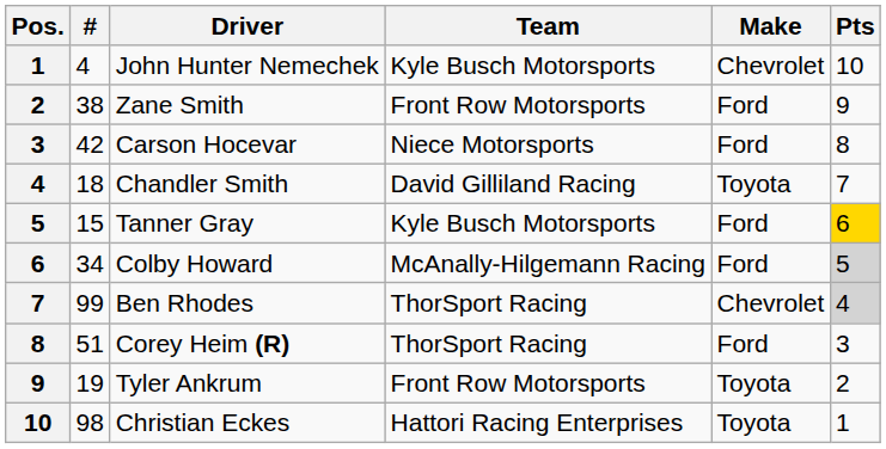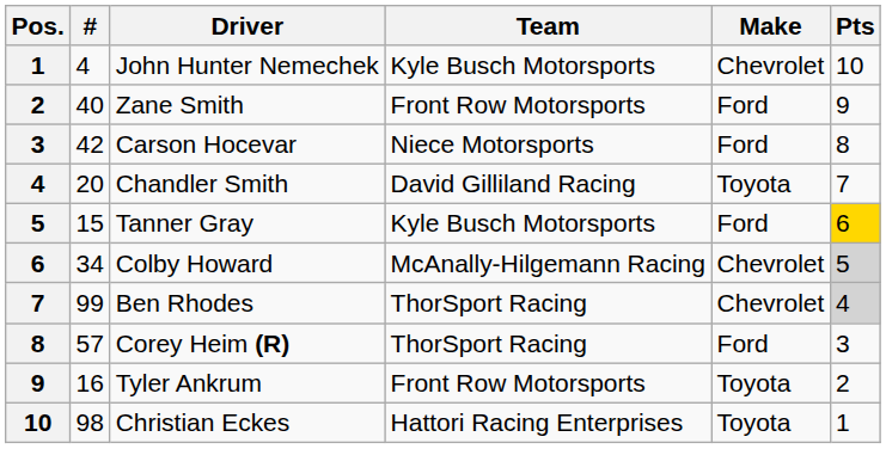Zane Smith | #: 38 -> 40
Chandler Smith | #: 18 -> 20
Colby Howard | Make: Ford -> Chevrolet
Corey Heim (R) | #: 51 -> 57
Tyler Ankrum | #: 19 -> 16
